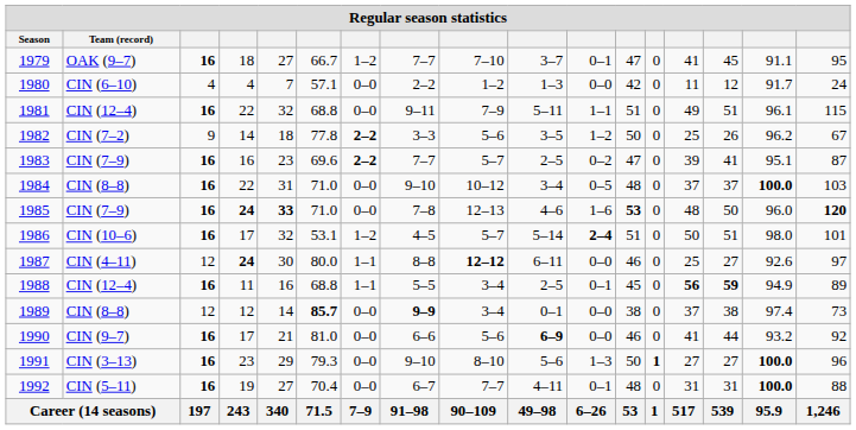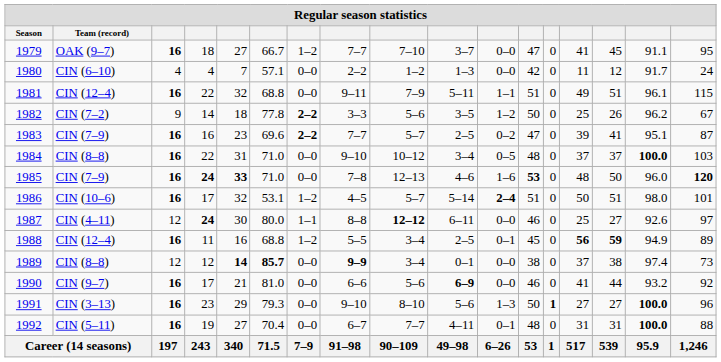1979 | column 11: 0–1 -> 0–0
1988 | column 7: 1–1 -> 1–2
1989 | column 5: normal -> bold
